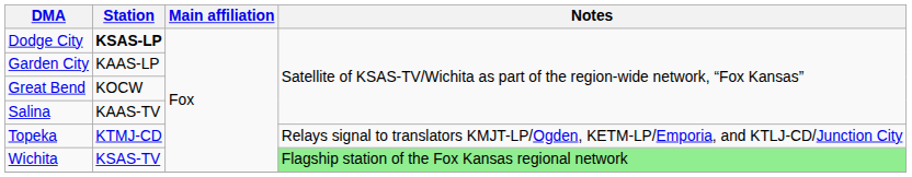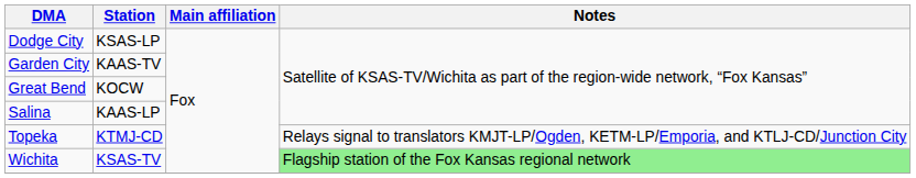Dodge City | Station: bold -> normal
Garden City | Station: KAAS-LP -> KAAS-TV
Salina | Station: KAAS-TV -> KAAS-LP
